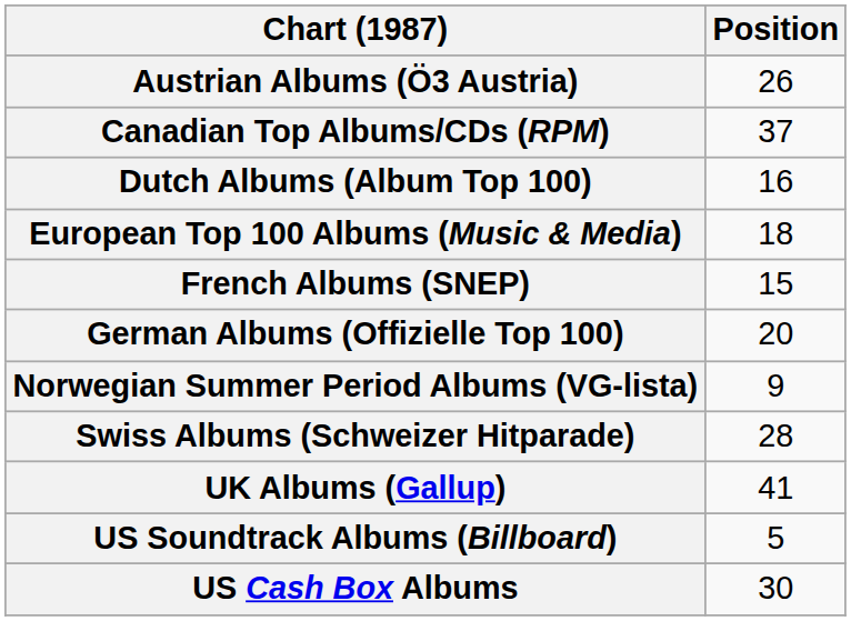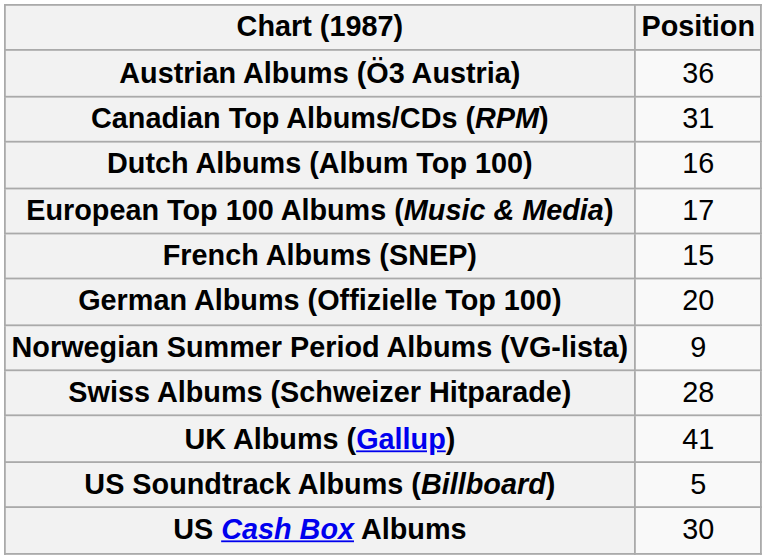Austrian Albums (Ö3 Austria) | Position: 26 -> 36
Canadian Top Albums/CDs (RPM) | Position: 37 -> 31
European Top 100 Albums (Music & Media) | Position: 18 -> 17
